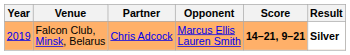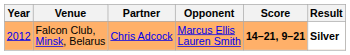Falcon Club, Minsk, Belarus | Year: 2019 -> 2012
